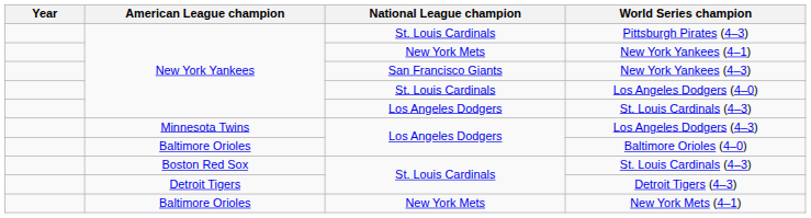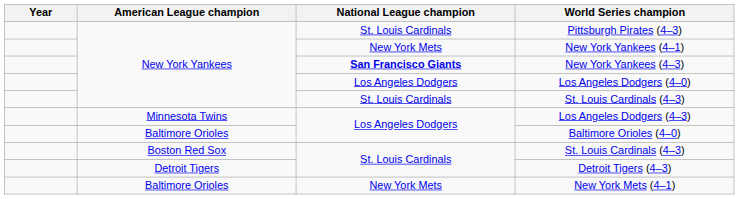New York Yankees (4–3) | National League champion: normal -> bold
Los Angeles Dodgers (4–0) | National League champion: St. Louis Cardinals -> Los Angeles Dodgers
New York Yankees / St. Louis Cardinals (4–3) | National League champion: Los Angeles Dodgers -> St. Louis Cardinals
